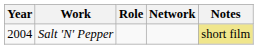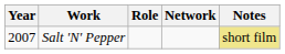Salt 'N' Pepper | Year: 2004 -> 2007
